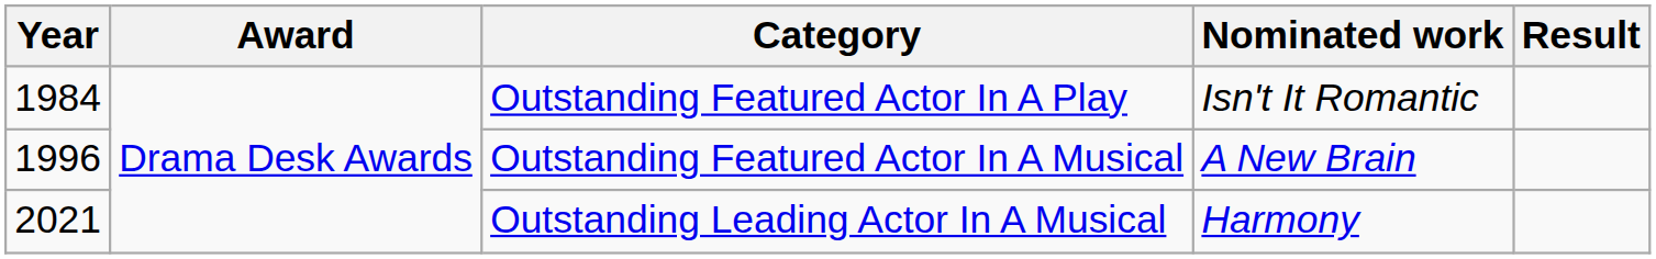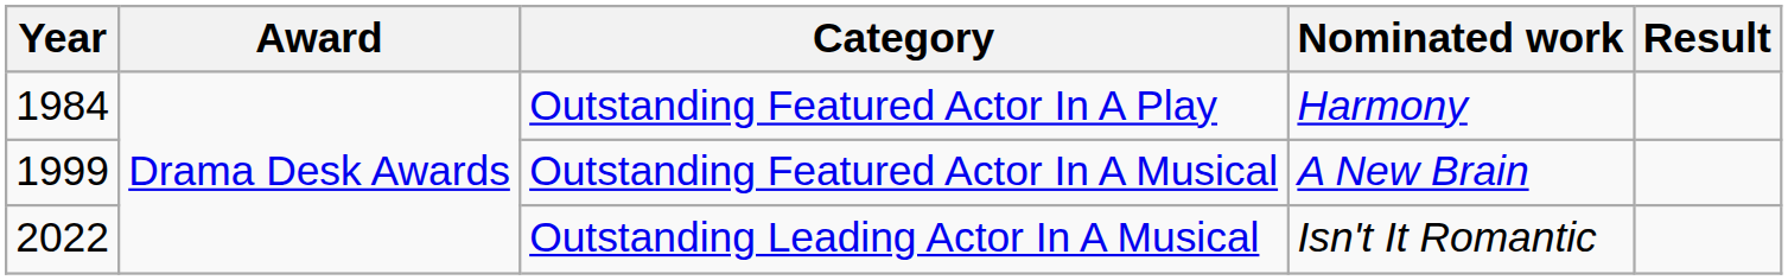Outstanding Featured Actor In A Play | Nominated work: Isn't It Romantic -> Harmony
Outstanding Featured Actor In A Musical | Year: 1996 -> 1999
Outstanding Leading Actor In A Musical | Year: 2021 -> 2022
Outstanding Leading Actor In A Musical | Nominated work: Harmony -> Isn't It Romantic
